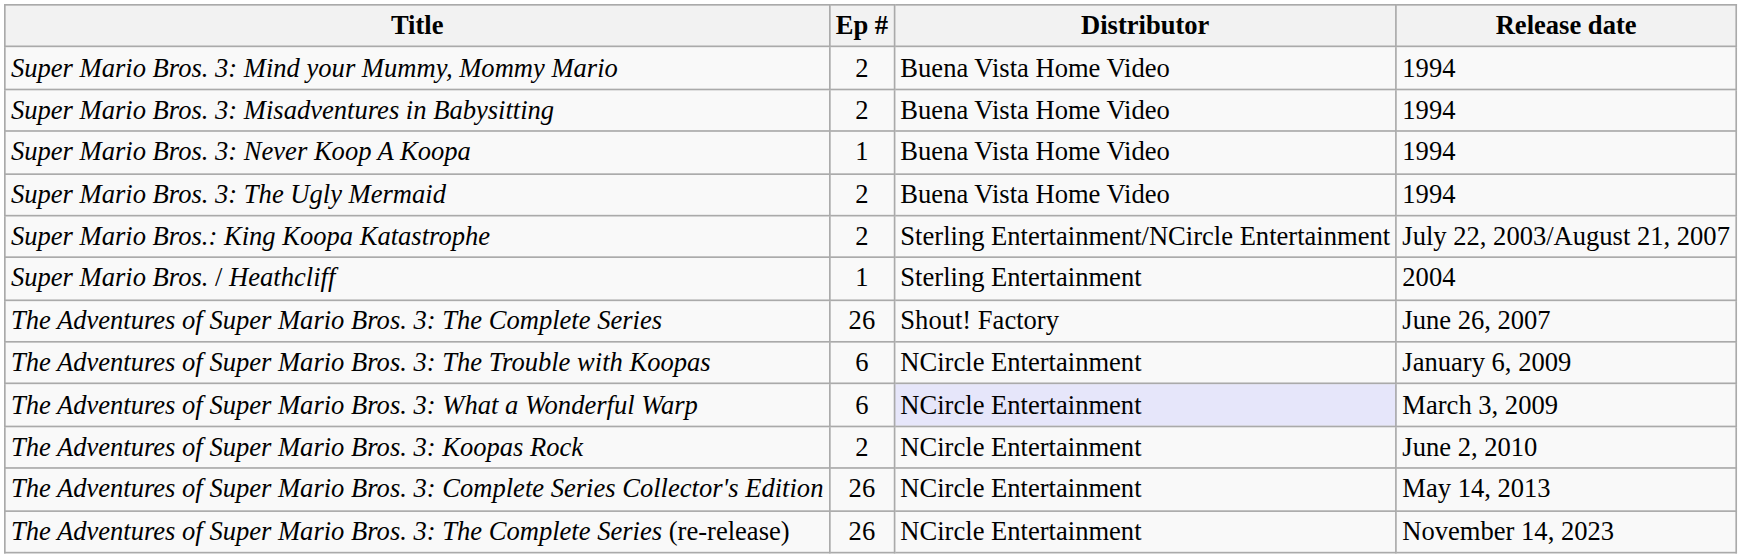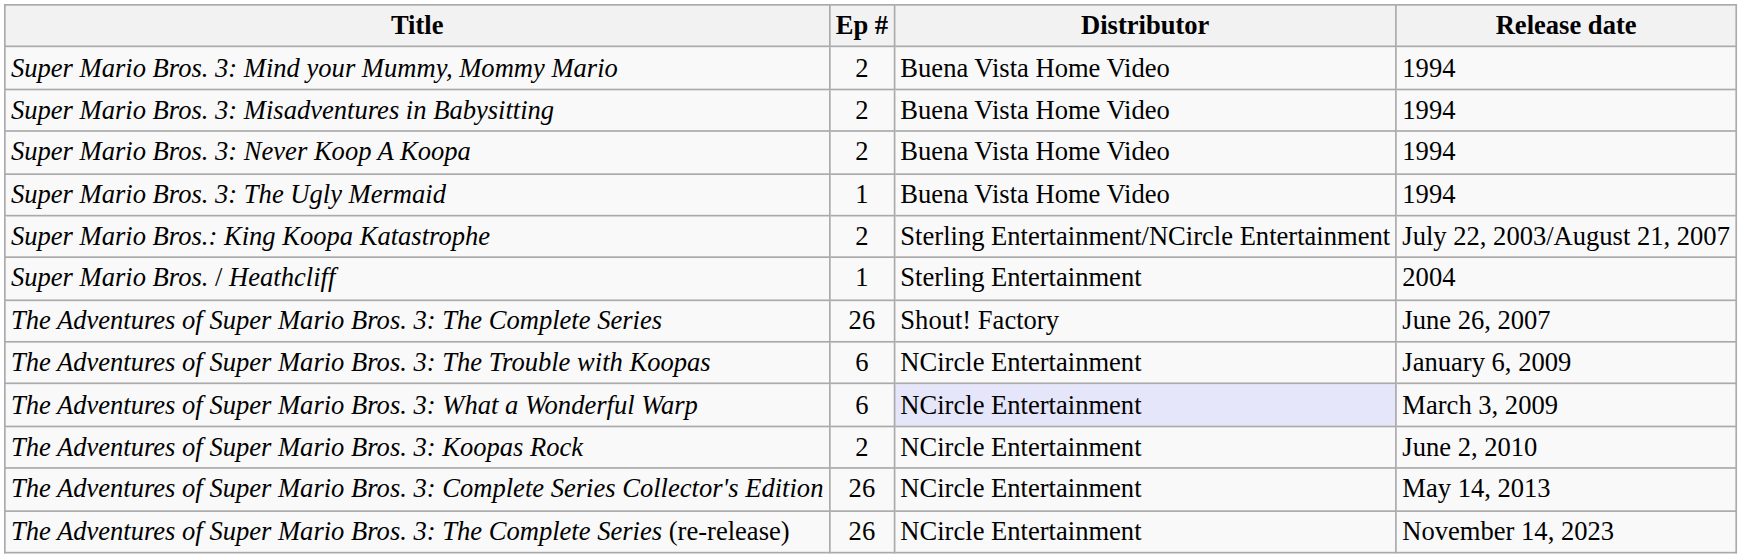Super Mario Bros. 3: Never Koop A Koopa | Ep #: 1 -> 2
Super Mario Bros. 3: The Ugly Mermaid | Ep #: 2 -> 1
